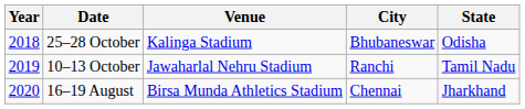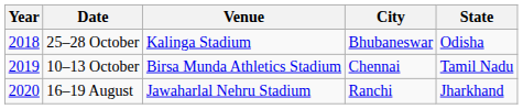10–13 October | Venue: Jawaharlal Nehru Stadium -> Birsa Munda Athletics Stadium
10–13 October | City: Ranchi -> Chennai
16–19 August | Venue: Birsa Munda Athletics Stadium -> Jawaharlal Nehru Stadium
16–19 August | City: Chennai -> Ranchi
